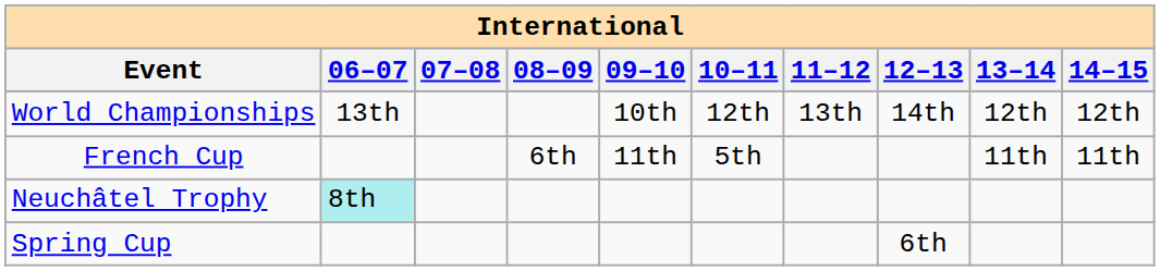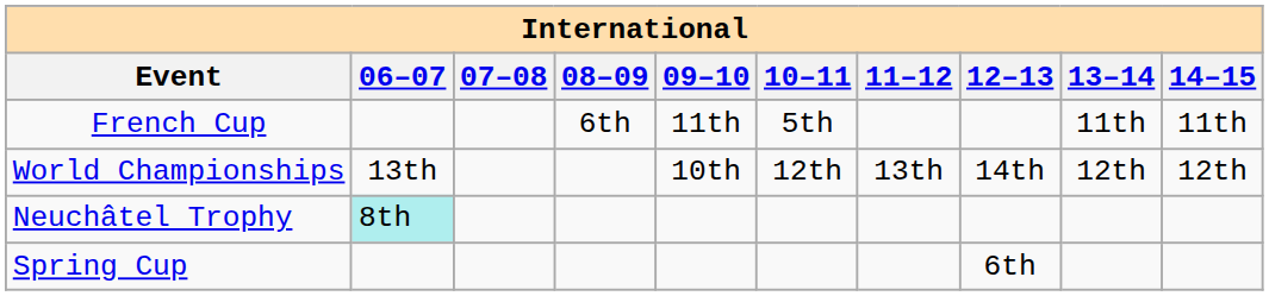rows swapped: World Championships <-> French Cup
